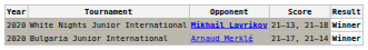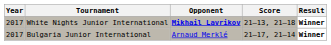White Nights Junior International | Year: 2020 -> 2017
Bulgaria Junior International | Year: 2020 -> 2017
